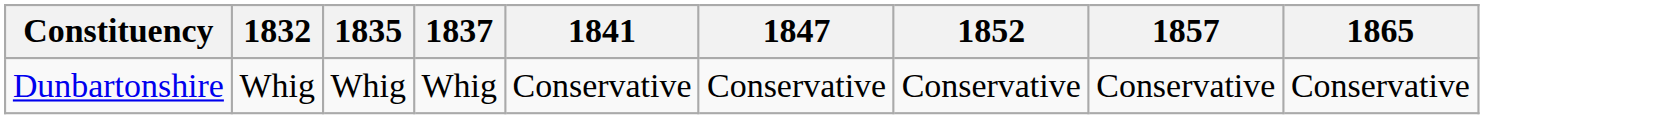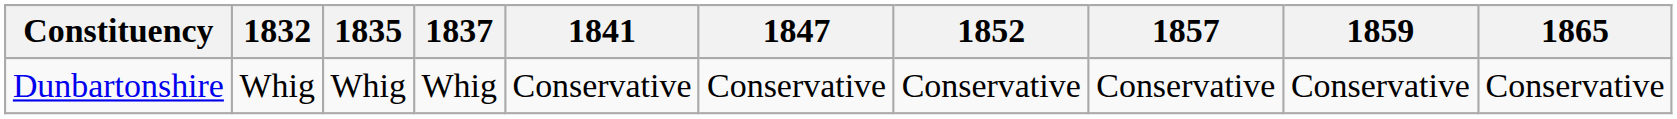+ column: 1859 | Conservative
